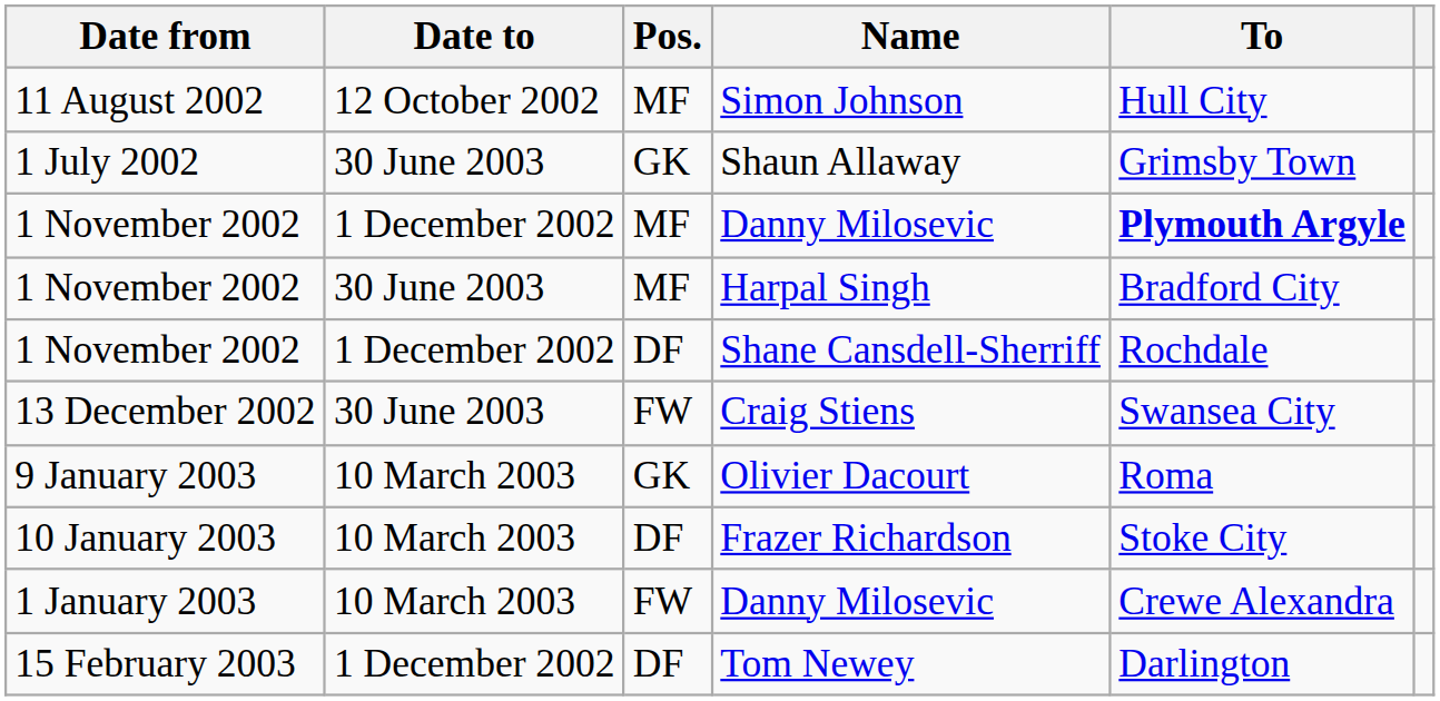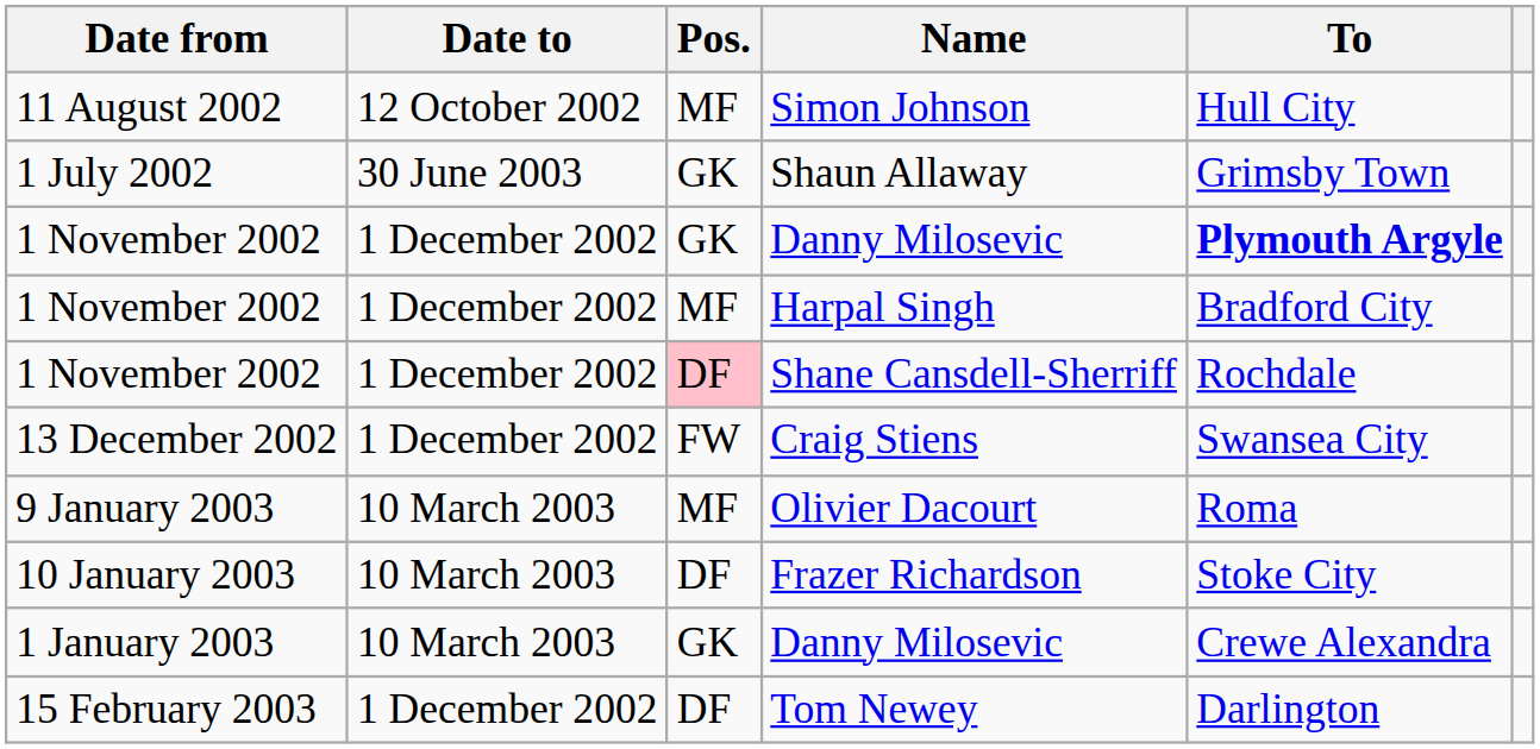1 November 2002 / Danny Milosevic | Pos.: MF -> GK
Harpal Singh | Date to: 30 June 2003 -> 1 December 2002
Shane Cansdell-Sherriff | Pos.: no background -> pink background
Craig Stiens | Date to: 30 June 2003 -> 1 December 2002
Olivier Dacourt | Pos.: GK -> MF
1 January 2003 / Danny Milosevic | Pos.: FW -> GK
